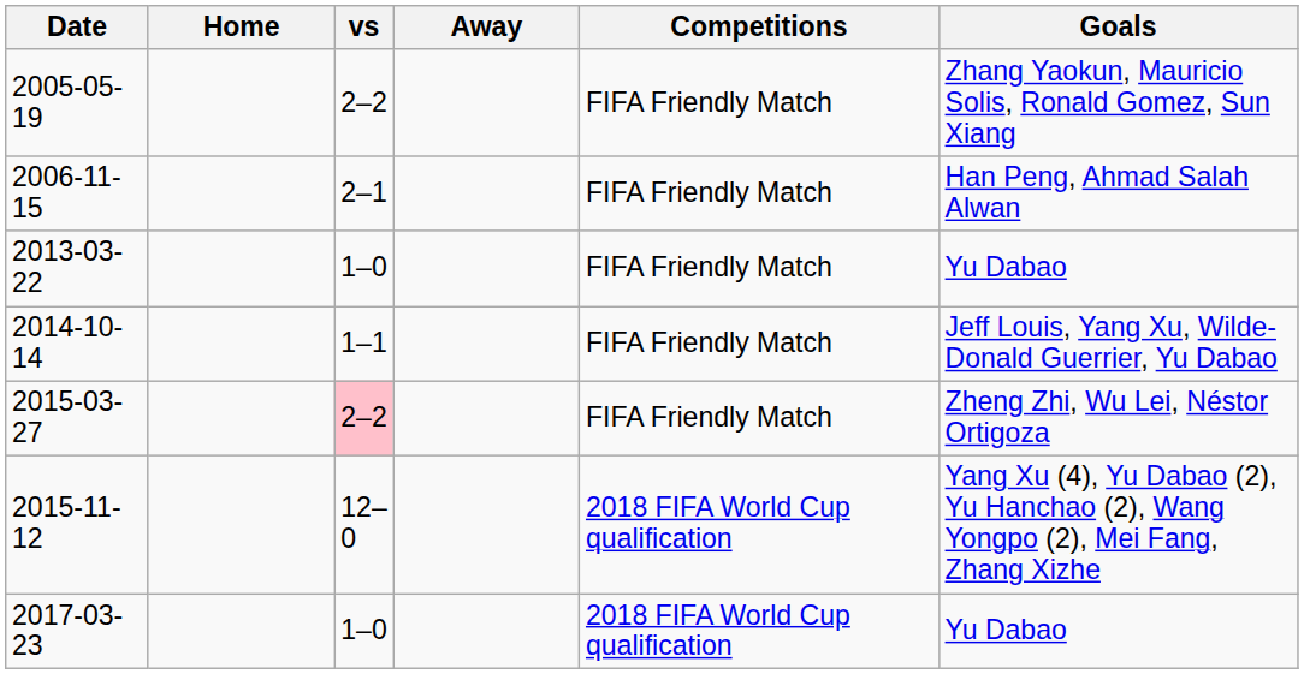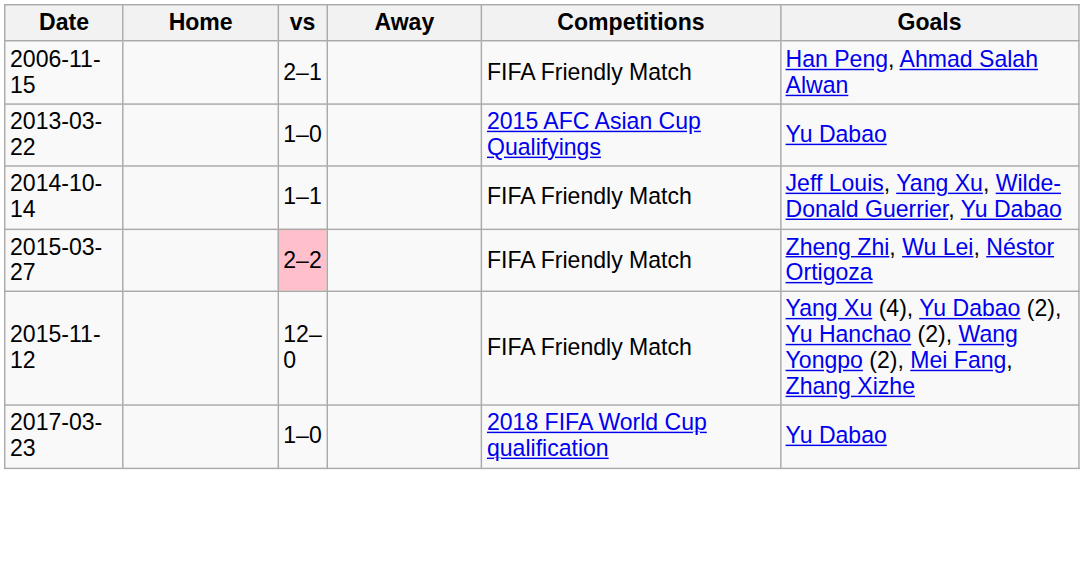- row: 2005-05-19 | 2–2 | FIFA Friendly Match | Zhang Yaokun, Mauricio Solis, Ronald Gomez, Sun Xiang
2013-03-22 | Competitions: FIFA Friendly Match -> 2015 AFC Asian Cup Qualifyings
2015-11-12 | Competitions: 2018 FIFA World Cup qualification -> FIFA Friendly Match
